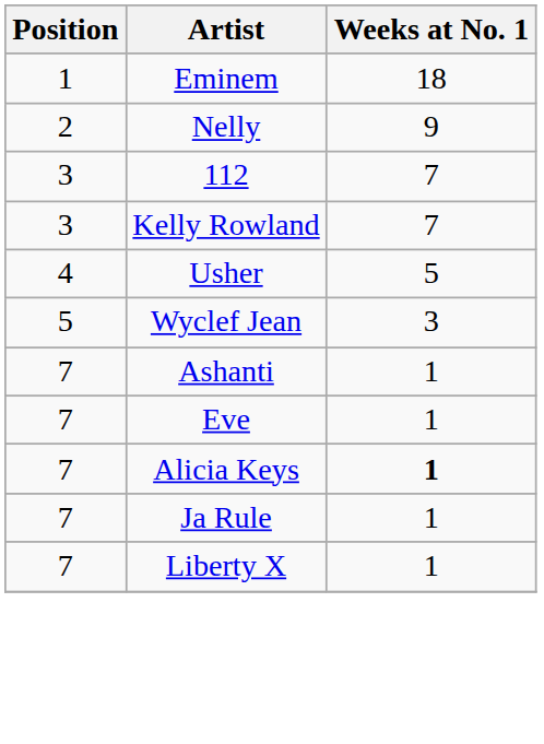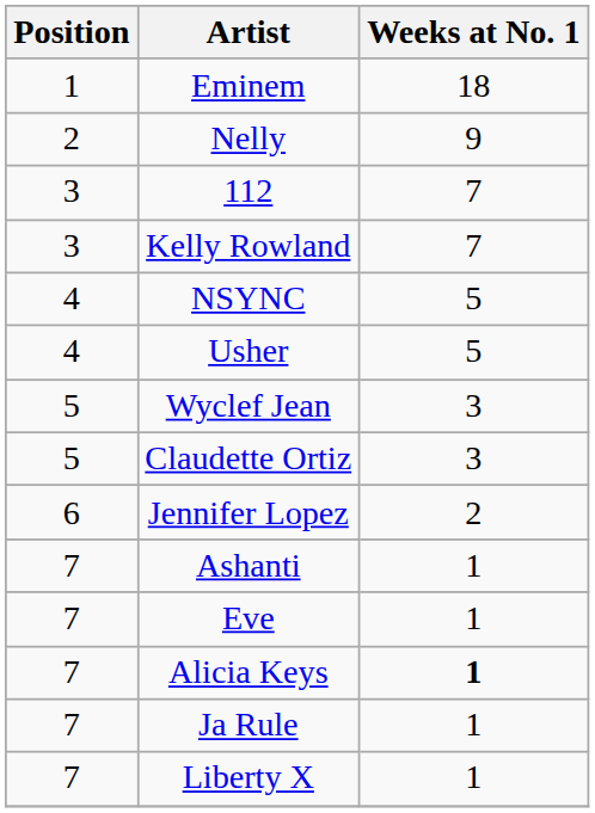+ row: 4 | NSYNC | 5
+ row: 5 | Claudette Ortiz | 3
+ row: 6 | Jennifer Lopez | 2
